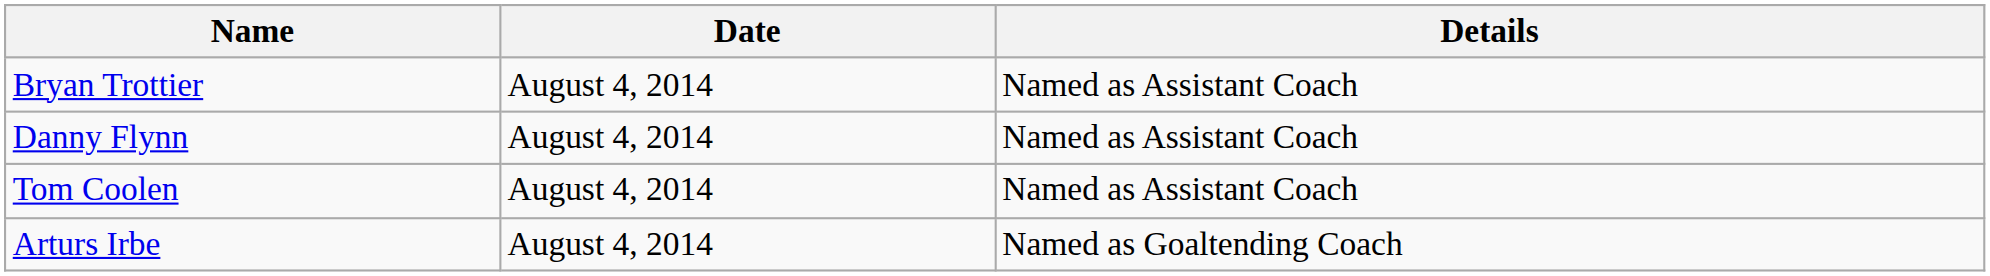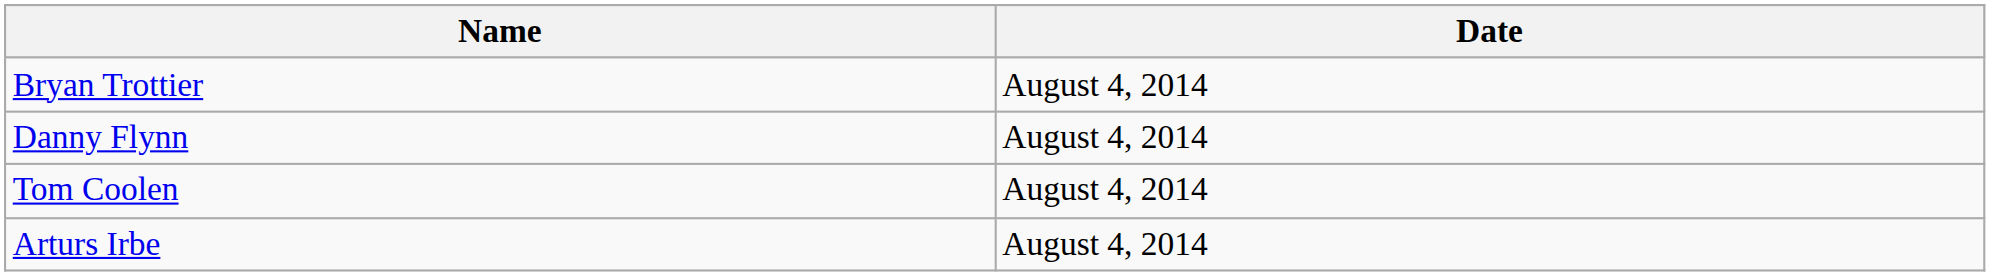- column: Details | Named as Assistant Coach | Named as Assistant Coach | Named as Assistant Coach | Named as Goaltending Coach
